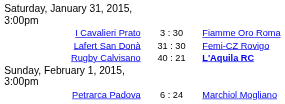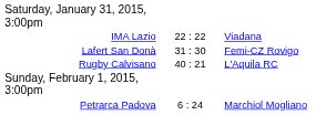+ row: IMA Lazio | 22 : 22 | Viadana
- row: I Cavalieri Prato | 3 : 30 | Fiamme Oro Roma
Rugby Calvisano | column 3: bold -> normal
